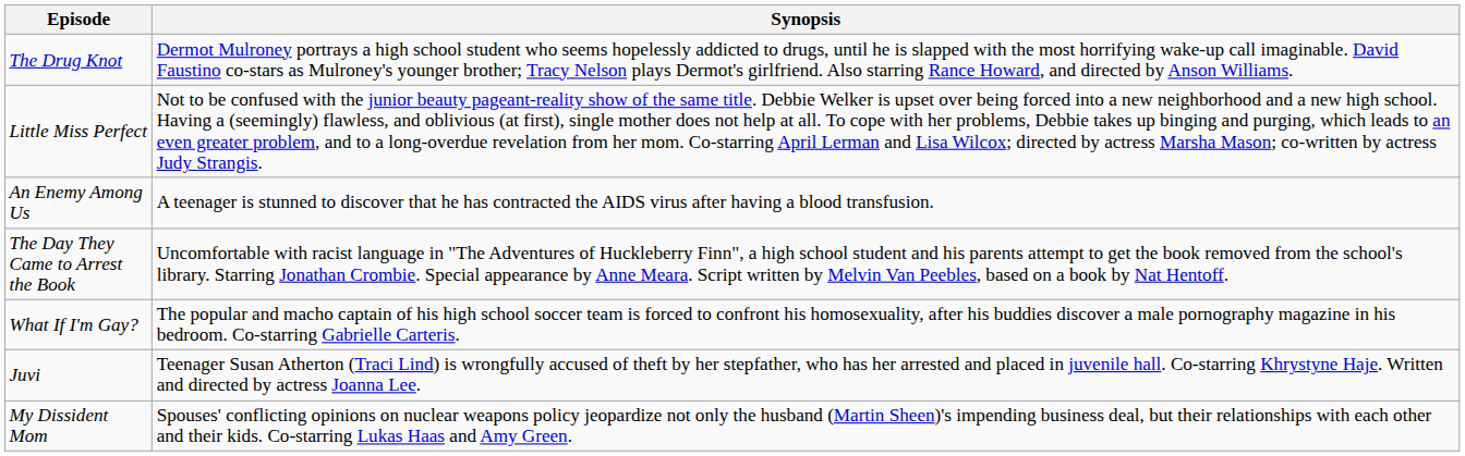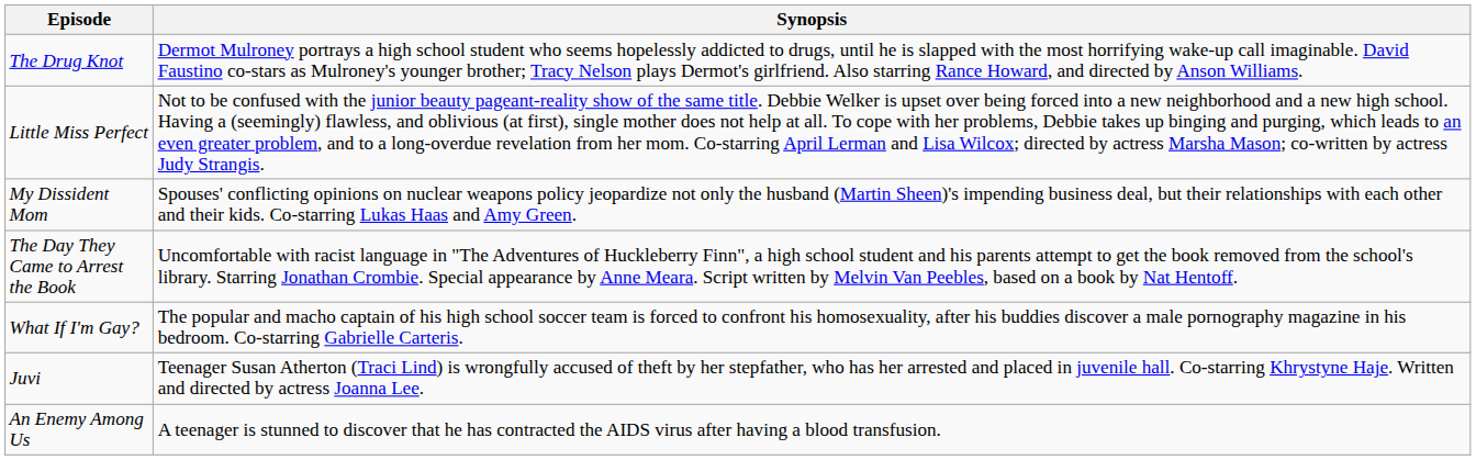rows swapped: My Dissident Mom <-> An Enemy Among Us
